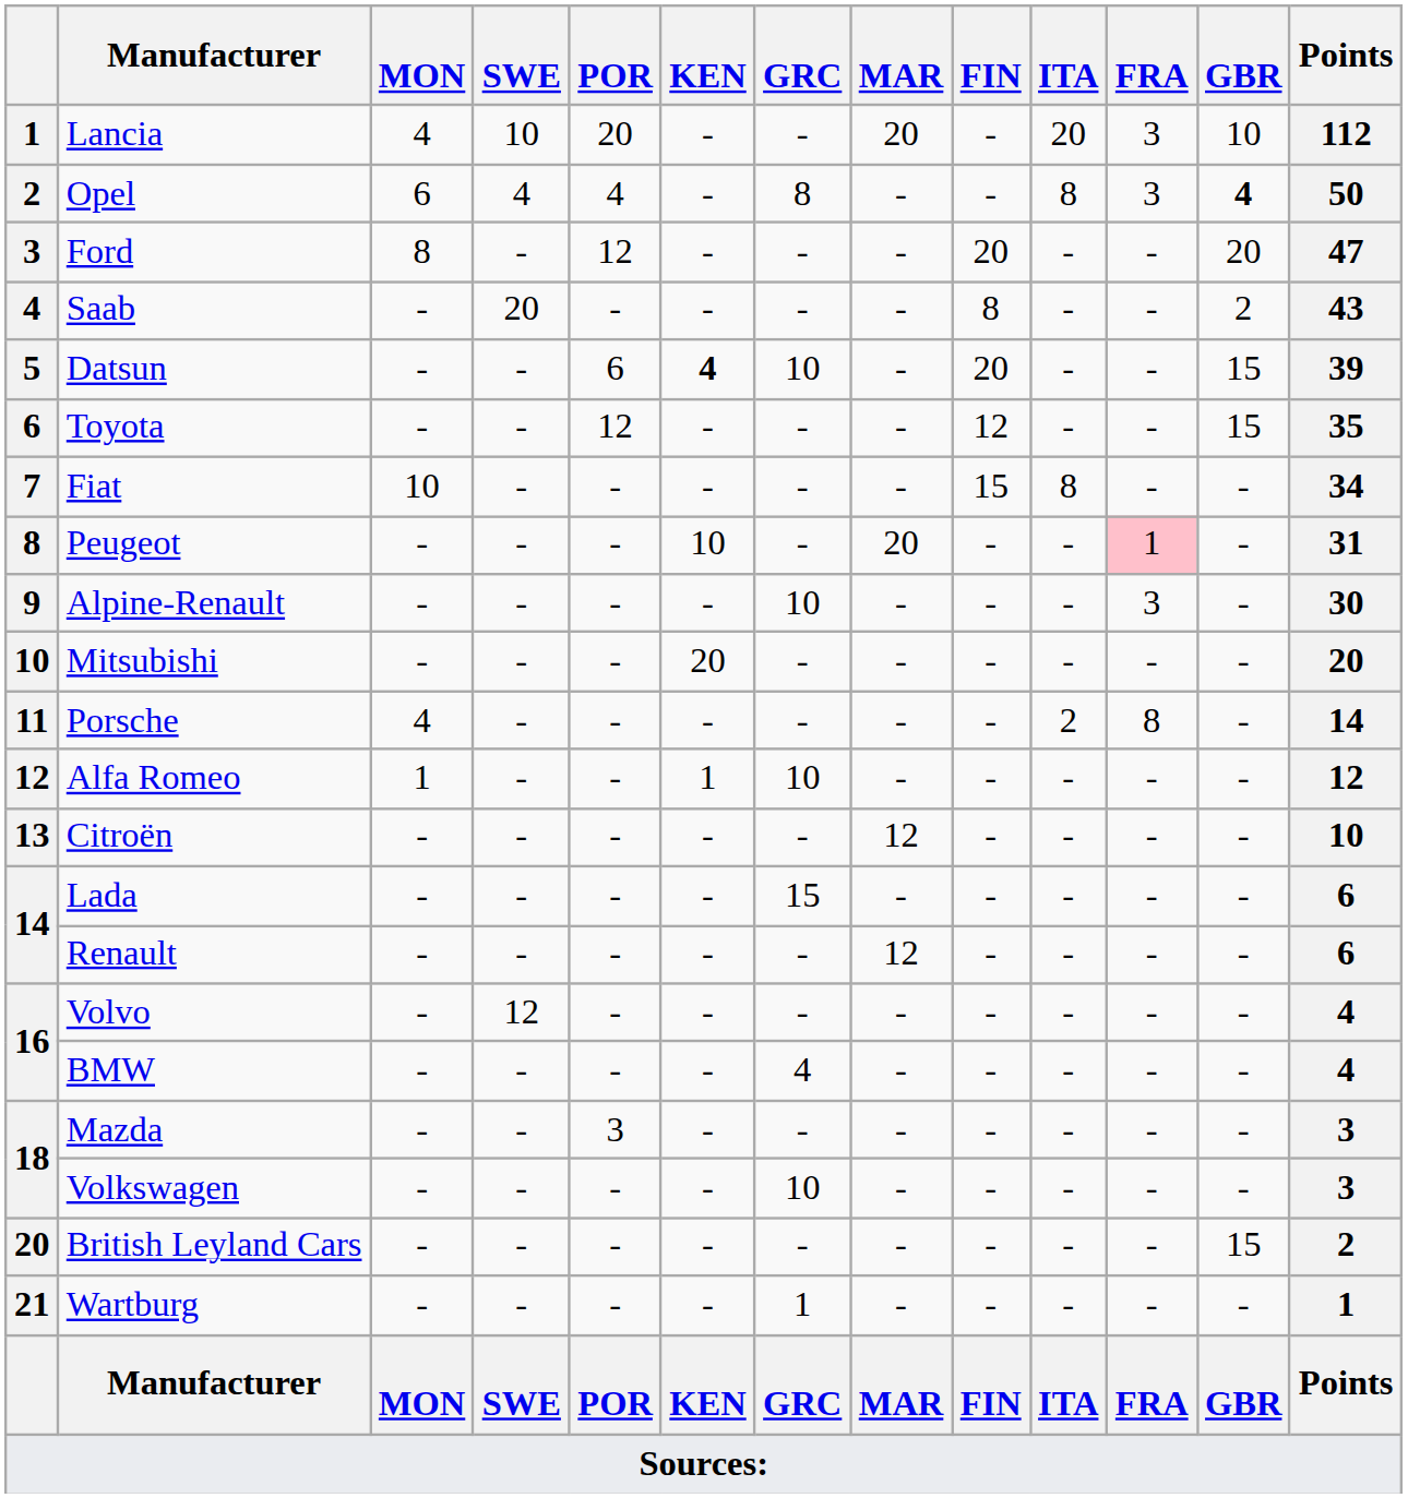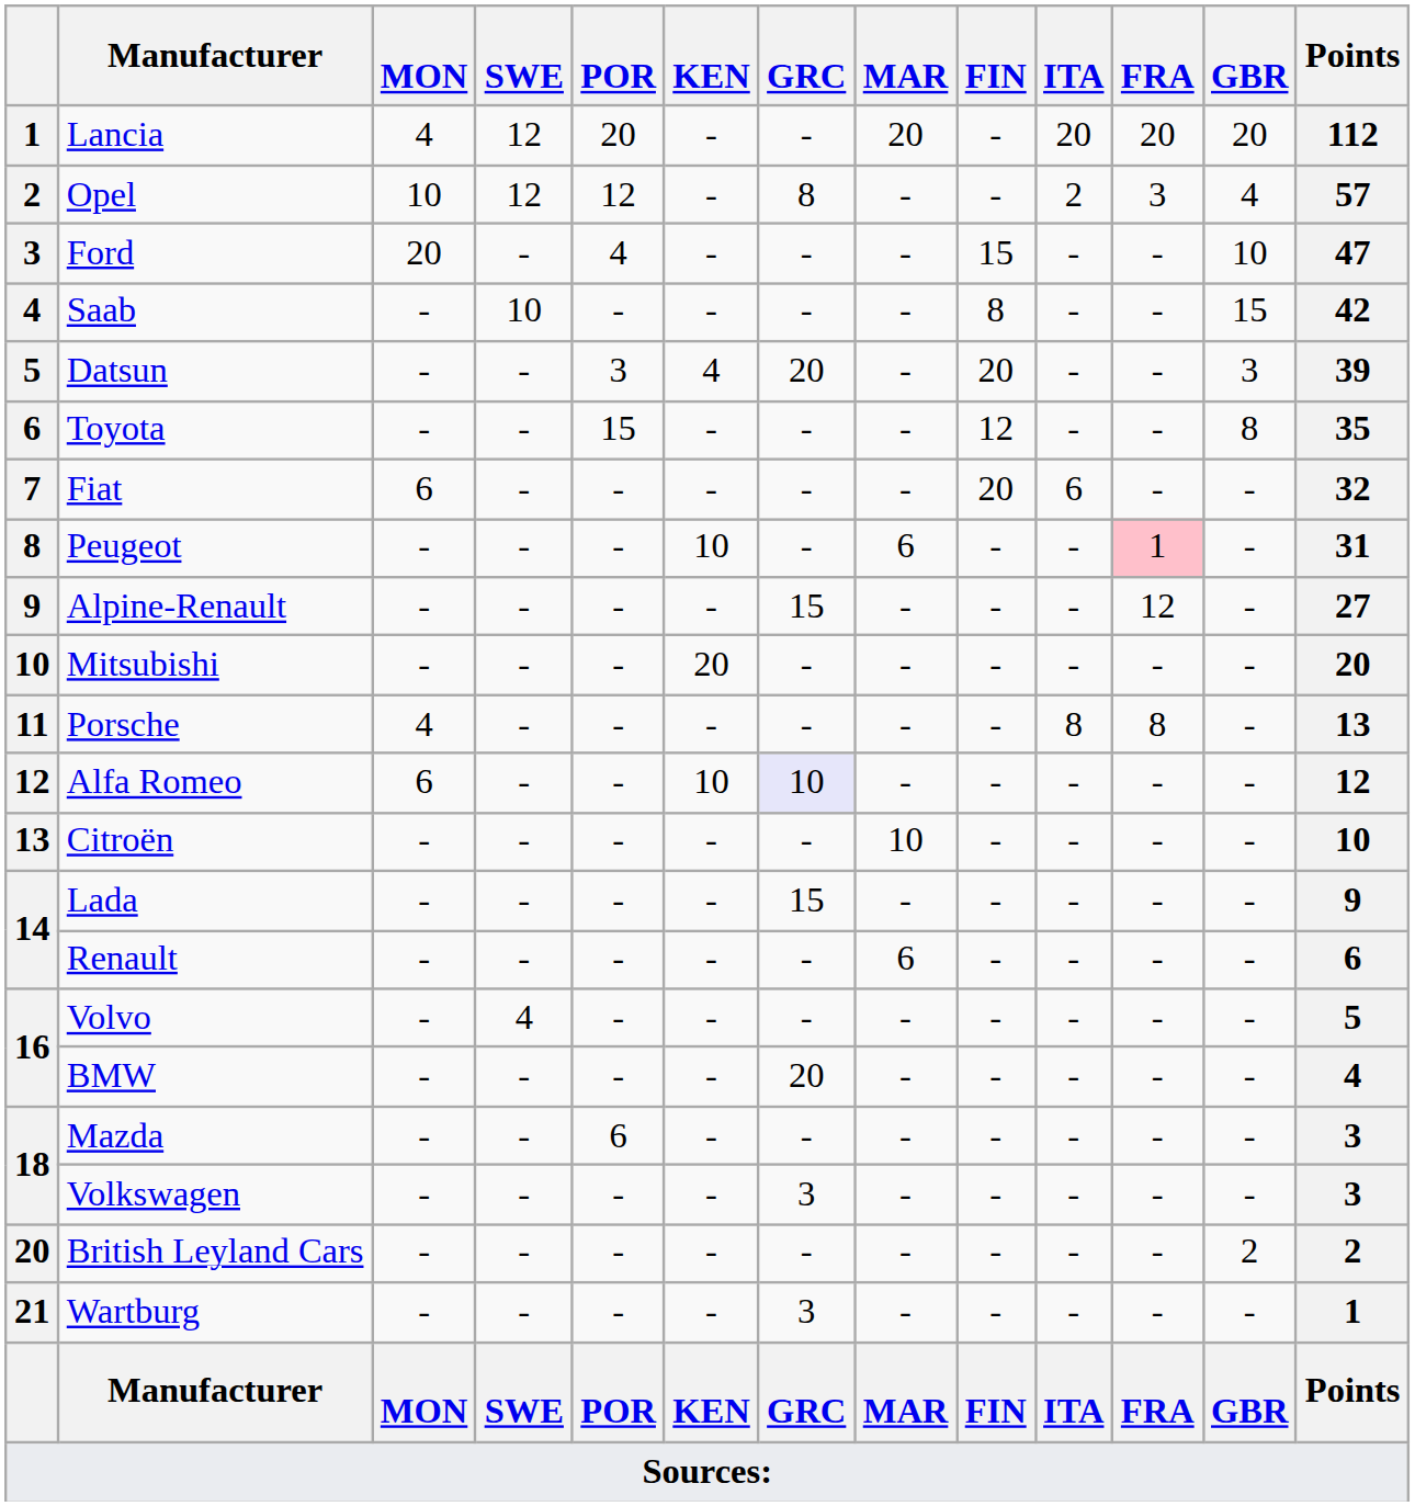Lancia | SWE: 10 -> 12
Lancia | FRA: 3 -> 20
Lancia | GBR: 10 -> 20
Opel | MON: 6 -> 10
Opel | SWE: 4 -> 12
Opel | POR: 4 -> 12
Opel | ITA: 8 -> 2
Opel | GBR: bold -> normal
Opel | Points: 50 -> 57
Ford | MON: 8 -> 20
Ford | POR: 12 -> 4
Ford | FIN: 20 -> 15
Ford | GBR: 20 -> 10
Saab | SWE: 20 -> 10
Saab | GBR: 2 -> 15
Saab | Points: 43 -> 42
Datsun | POR: 6 -> 3
Datsun | KEN: bold -> normal
Datsun | GRC: 10 -> 20
Datsun | GBR: 15 -> 3
Toyota | POR: 12 -> 15
Toyota | GBR: 15 -> 8
Fiat | MON: 10 -> 6
Fiat | FIN: 15 -> 20
Fiat | ITA: 8 -> 6
Fiat | Points: 34 -> 32
Peugeot | MAR: 20 -> 6
Alpine-Renault | GRC: 10 -> 15
Alpine-Renault | FRA: 3 -> 12
Alpine-Renault | Points: 30 -> 27
Porsche | ITA: 2 -> 8
Porsche | Points: 14 -> 13
Alfa Romeo | MON: 1 -> 6
Alfa Romeo | KEN: 1 -> 10
Alfa Romeo | GRC: no background -> lavender background
Citroën | MAR: 12 -> 10
Lada | Points: 6 -> 9
Renault | MAR: 12 -> 6
Volvo | SWE: 12 -> 4
Volvo | Points: 4 -> 5
BMW | GRC: 4 -> 20
Mazda | POR: 3 -> 6
Volkswagen | GRC: 10 -> 3
British Leyland Cars | GBR: 15 -> 2
Wartburg | GRC: 1 -> 3
